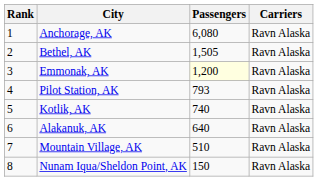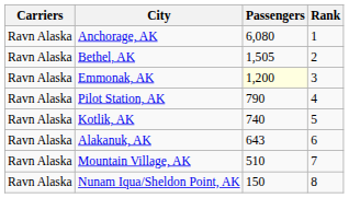columns swapped: Rank <-> Carriers
Pilot Station, AK | Passengers: 793 -> 790
Alakanuk, AK | Passengers: 640 -> 643
